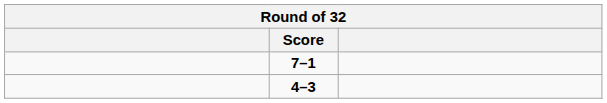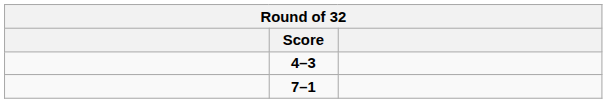rows swapped: 4–3 <-> 7–1
